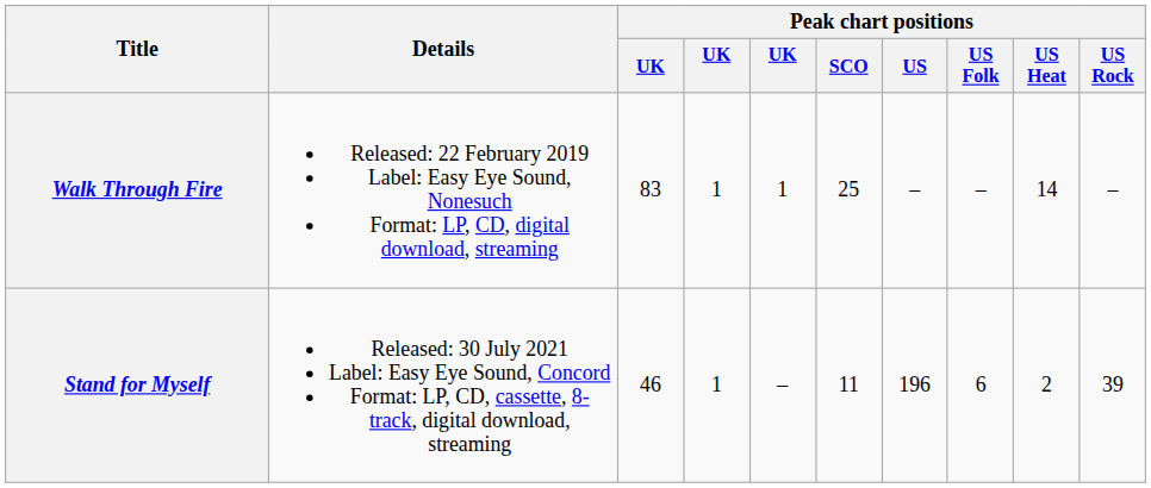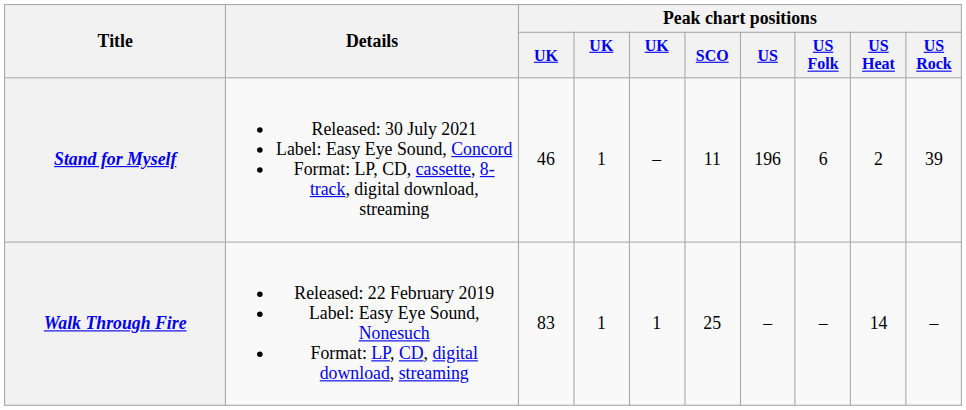rows swapped: Walk Through Fire <-> Stand for Myself
